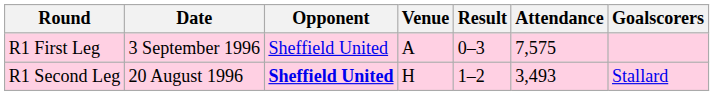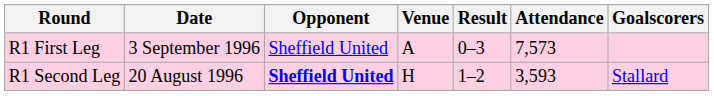R1 First Leg | Attendance: 7,575 -> 7,573
R1 Second Leg | Attendance: 3,493 -> 3,593
